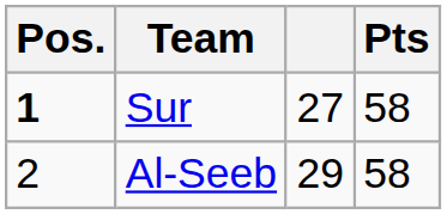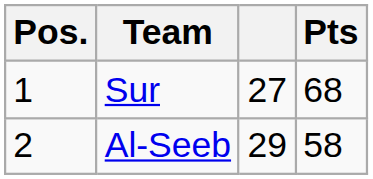Sur | Pos.: bold -> normal
Sur | Pts: 58 -> 68
